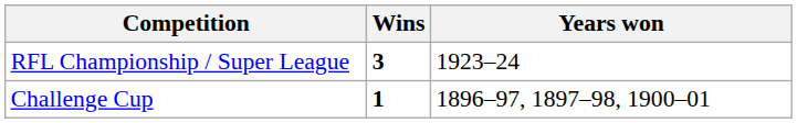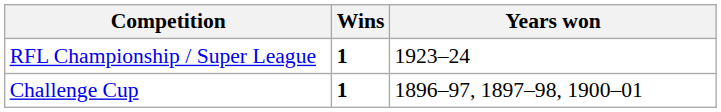RFL Championship / Super League | Wins: 3 -> 1
